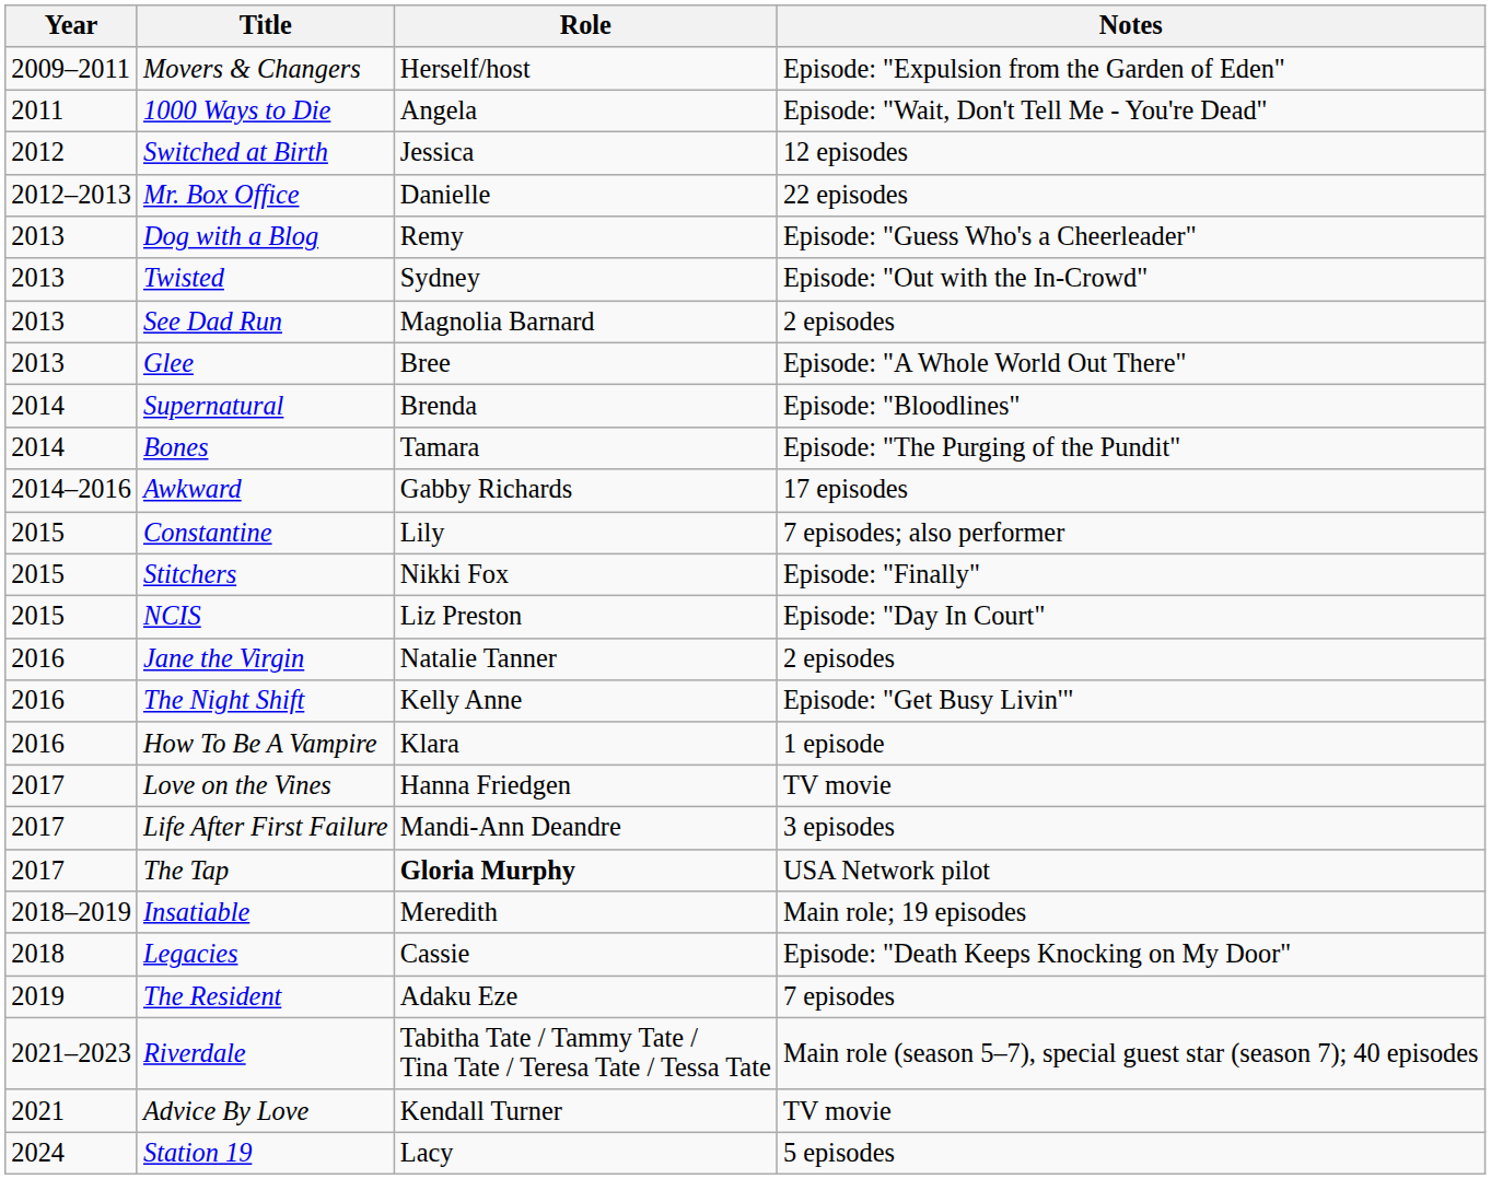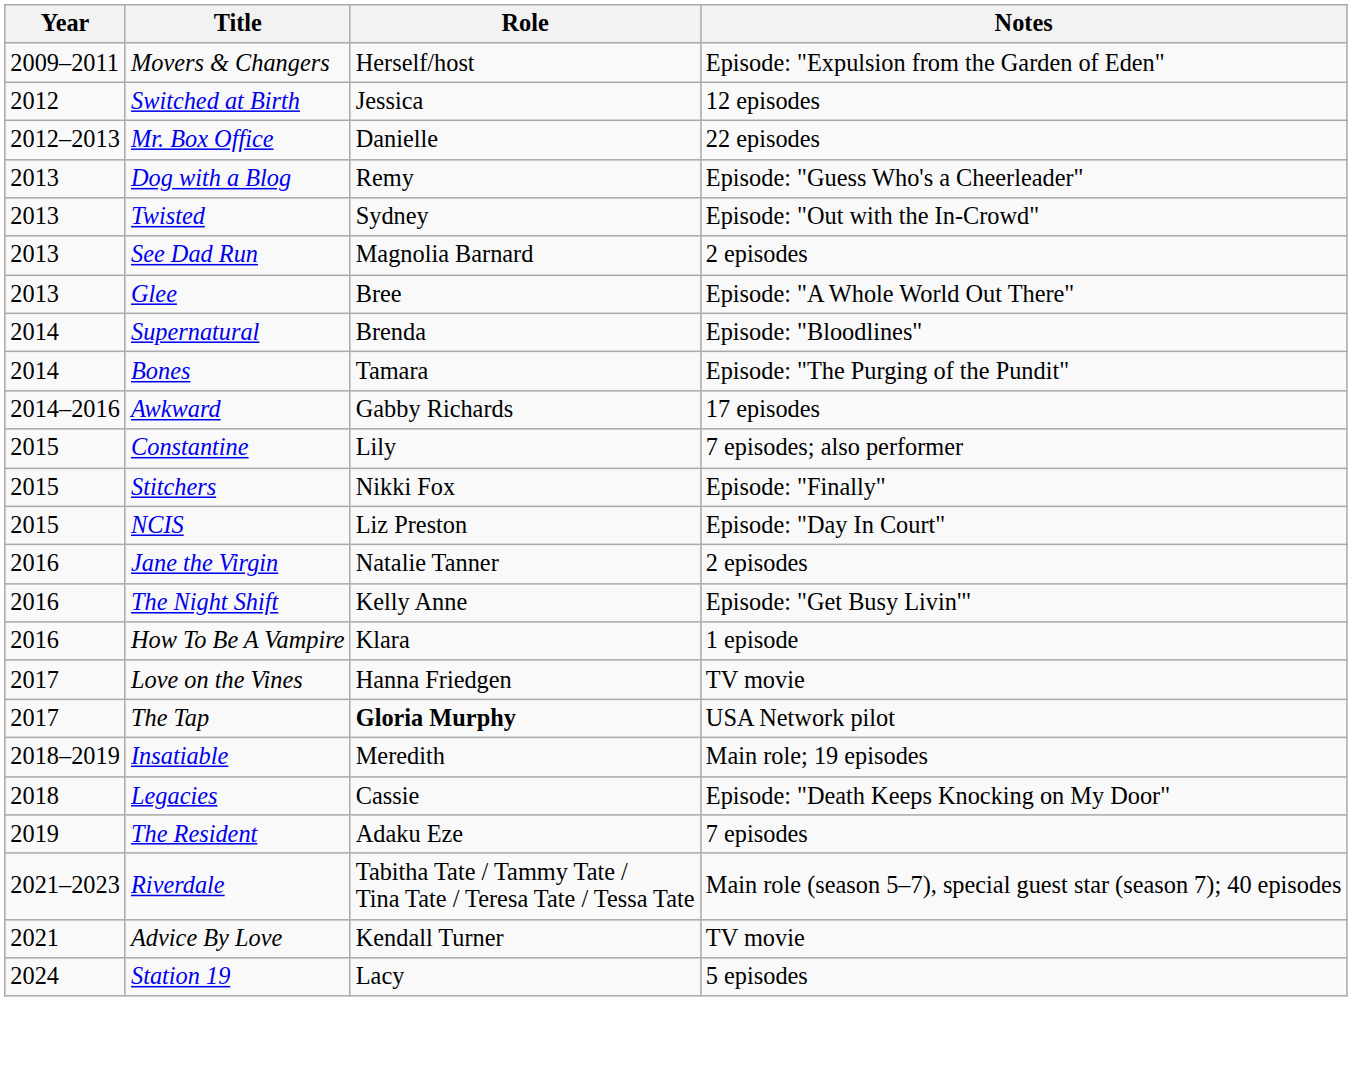- row: 2011 | 1000 Ways to Die | Angela | Episode: "Wait, Don't Tell Me - You're Dead"
- row: 2017 | Life After First Failure | Mandi-Ann Deandre | 3 episodes
